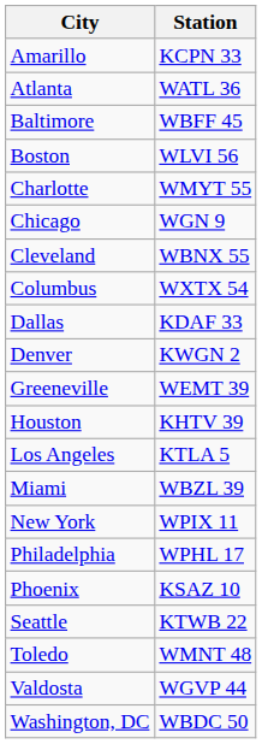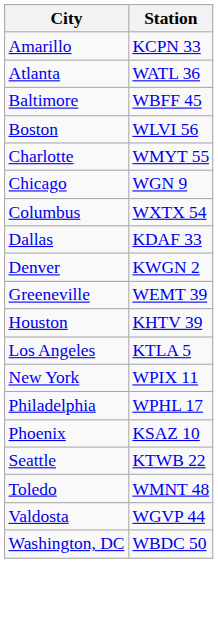- row: Cleveland | WBNX 55
- row: Miami | WBZL 39
